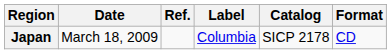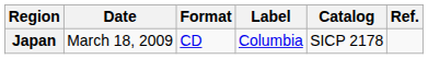columns swapped: Format <-> Ref.
